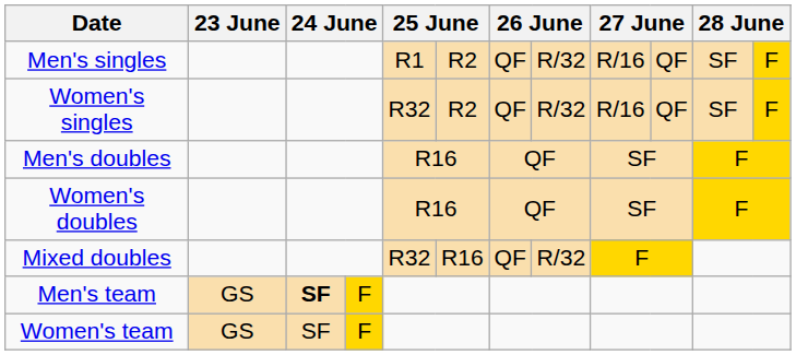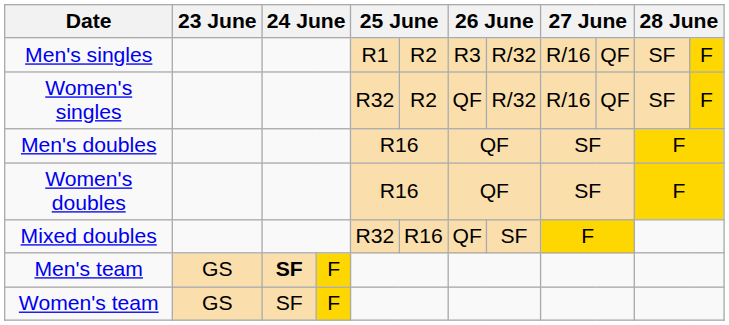Men's singles | column 7: QF -> R3
Mixed doubles | column 8: R/32 -> SF
